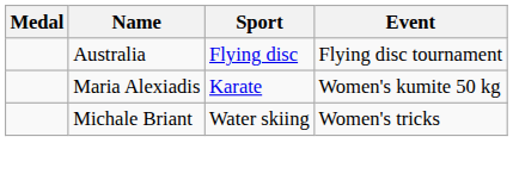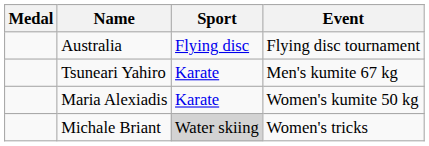+ row: Tsuneari Yahiro | Karate | Men's kumite 67 kg
Michale Briant | Sport: no background -> lightgrey background
